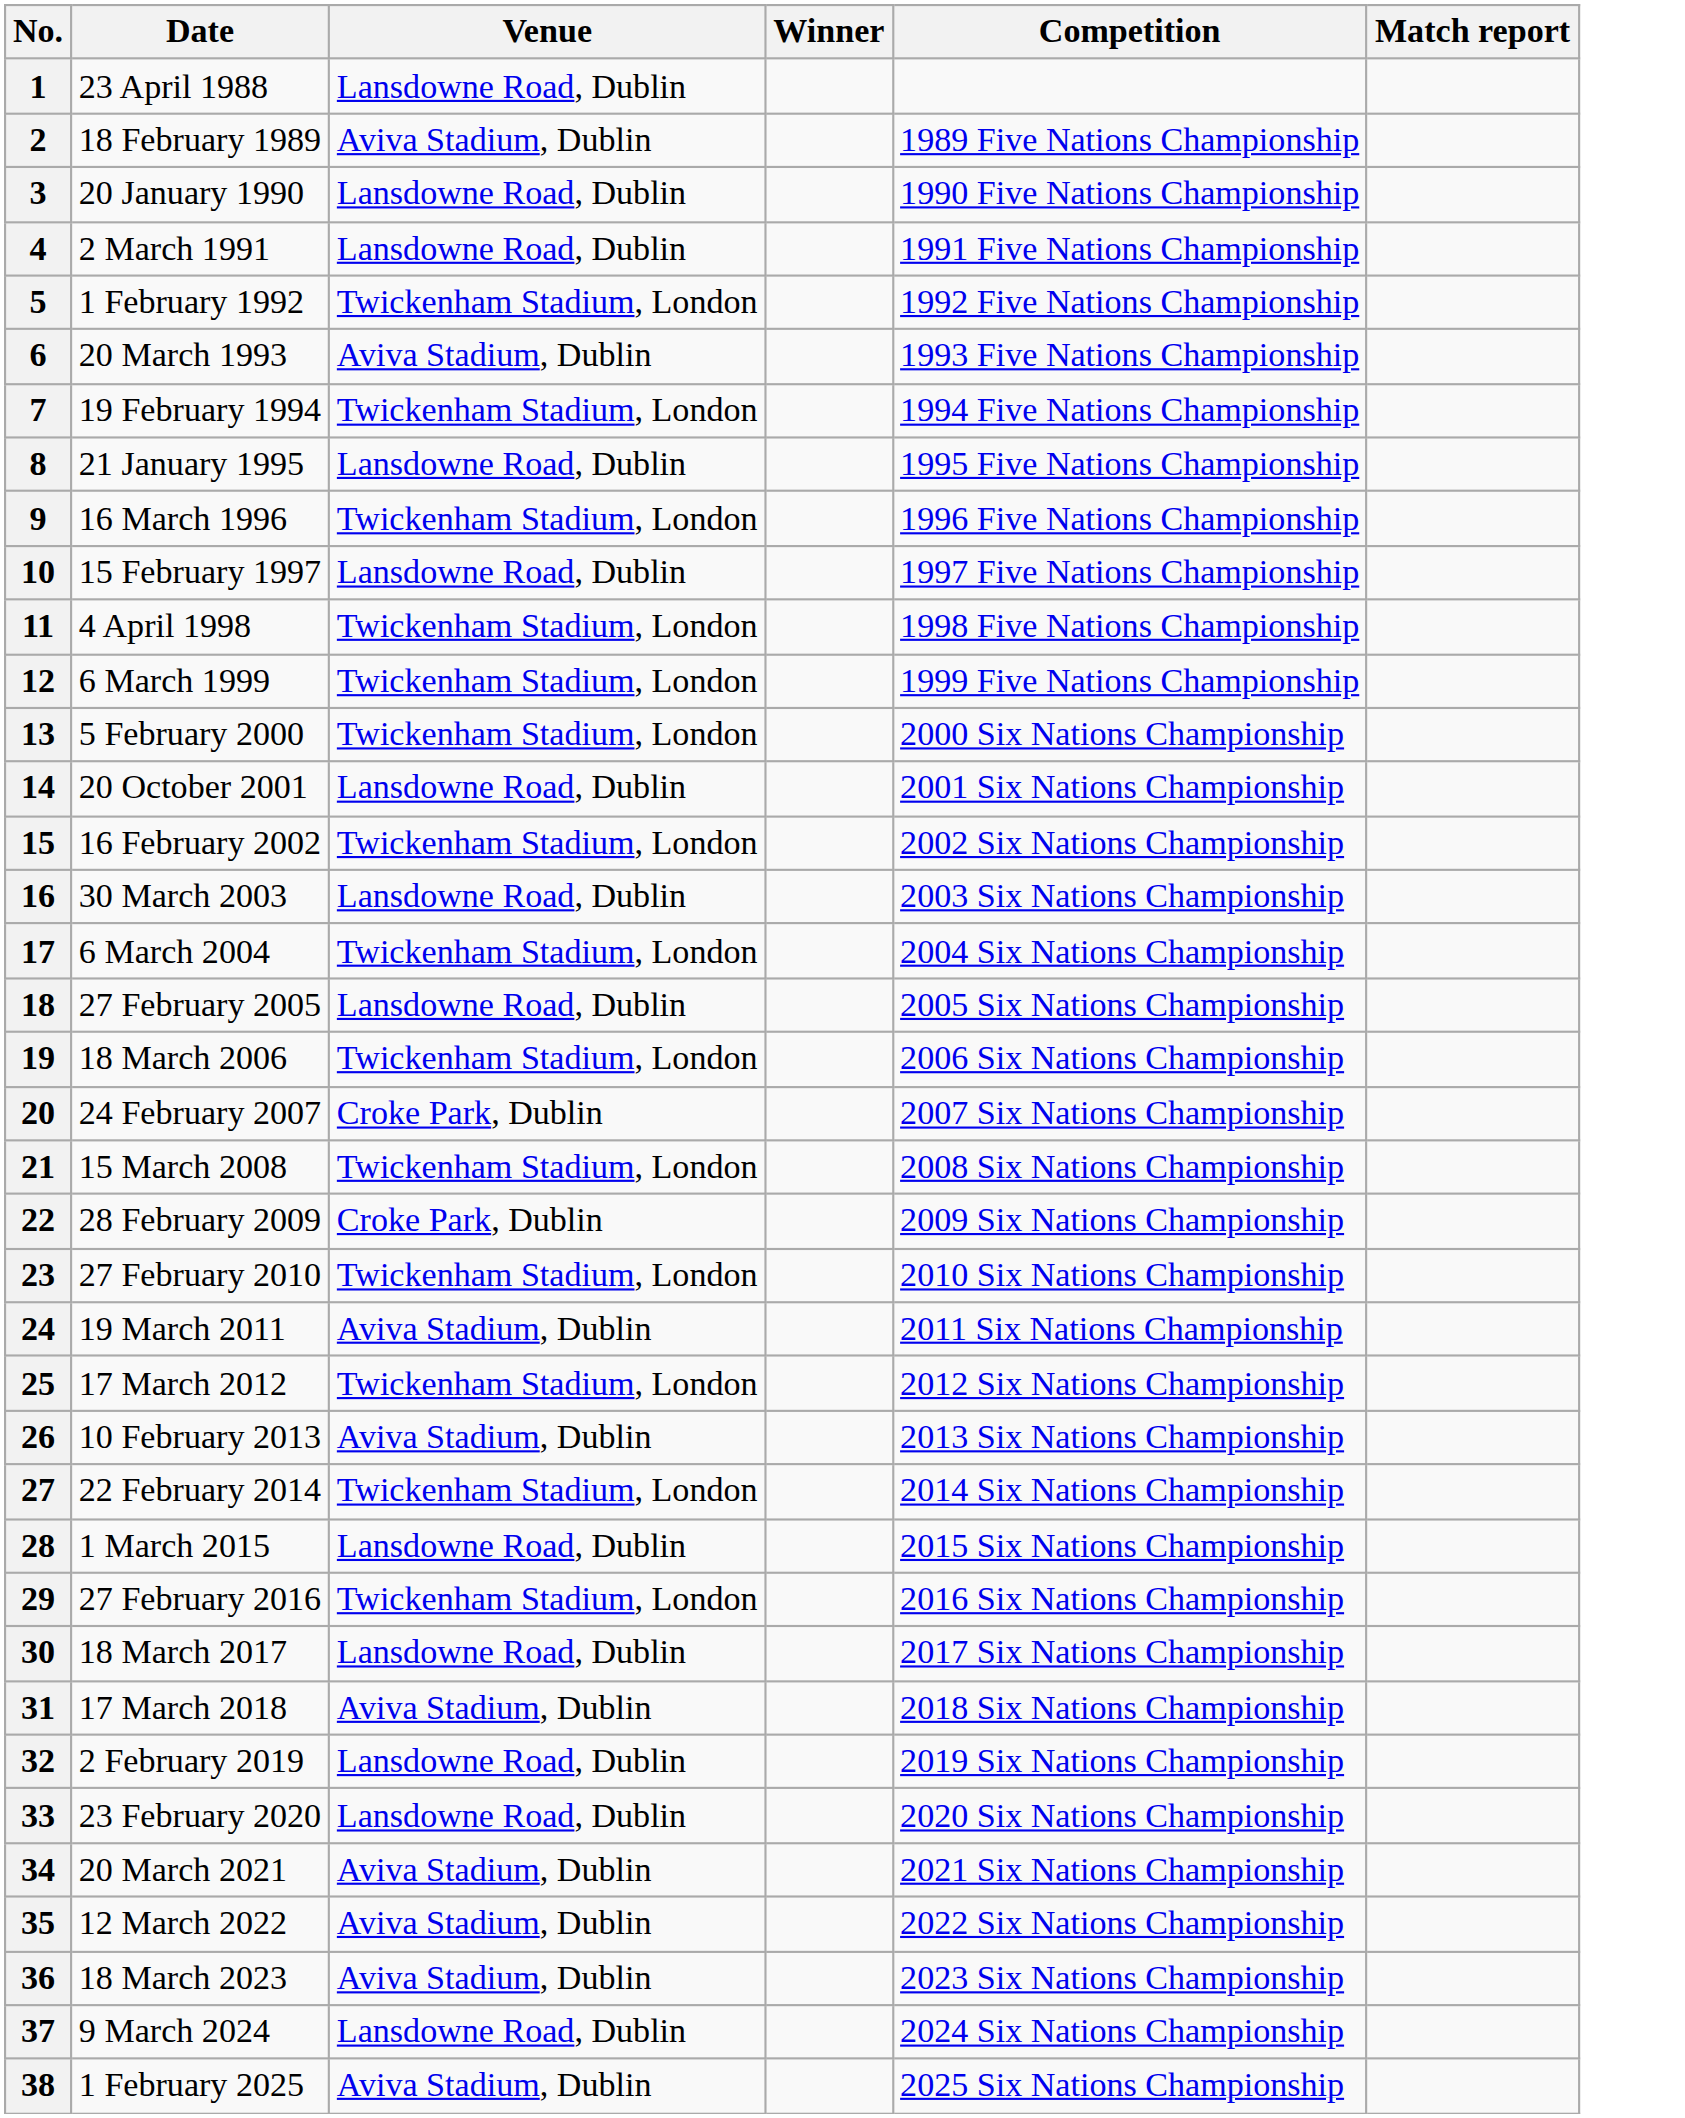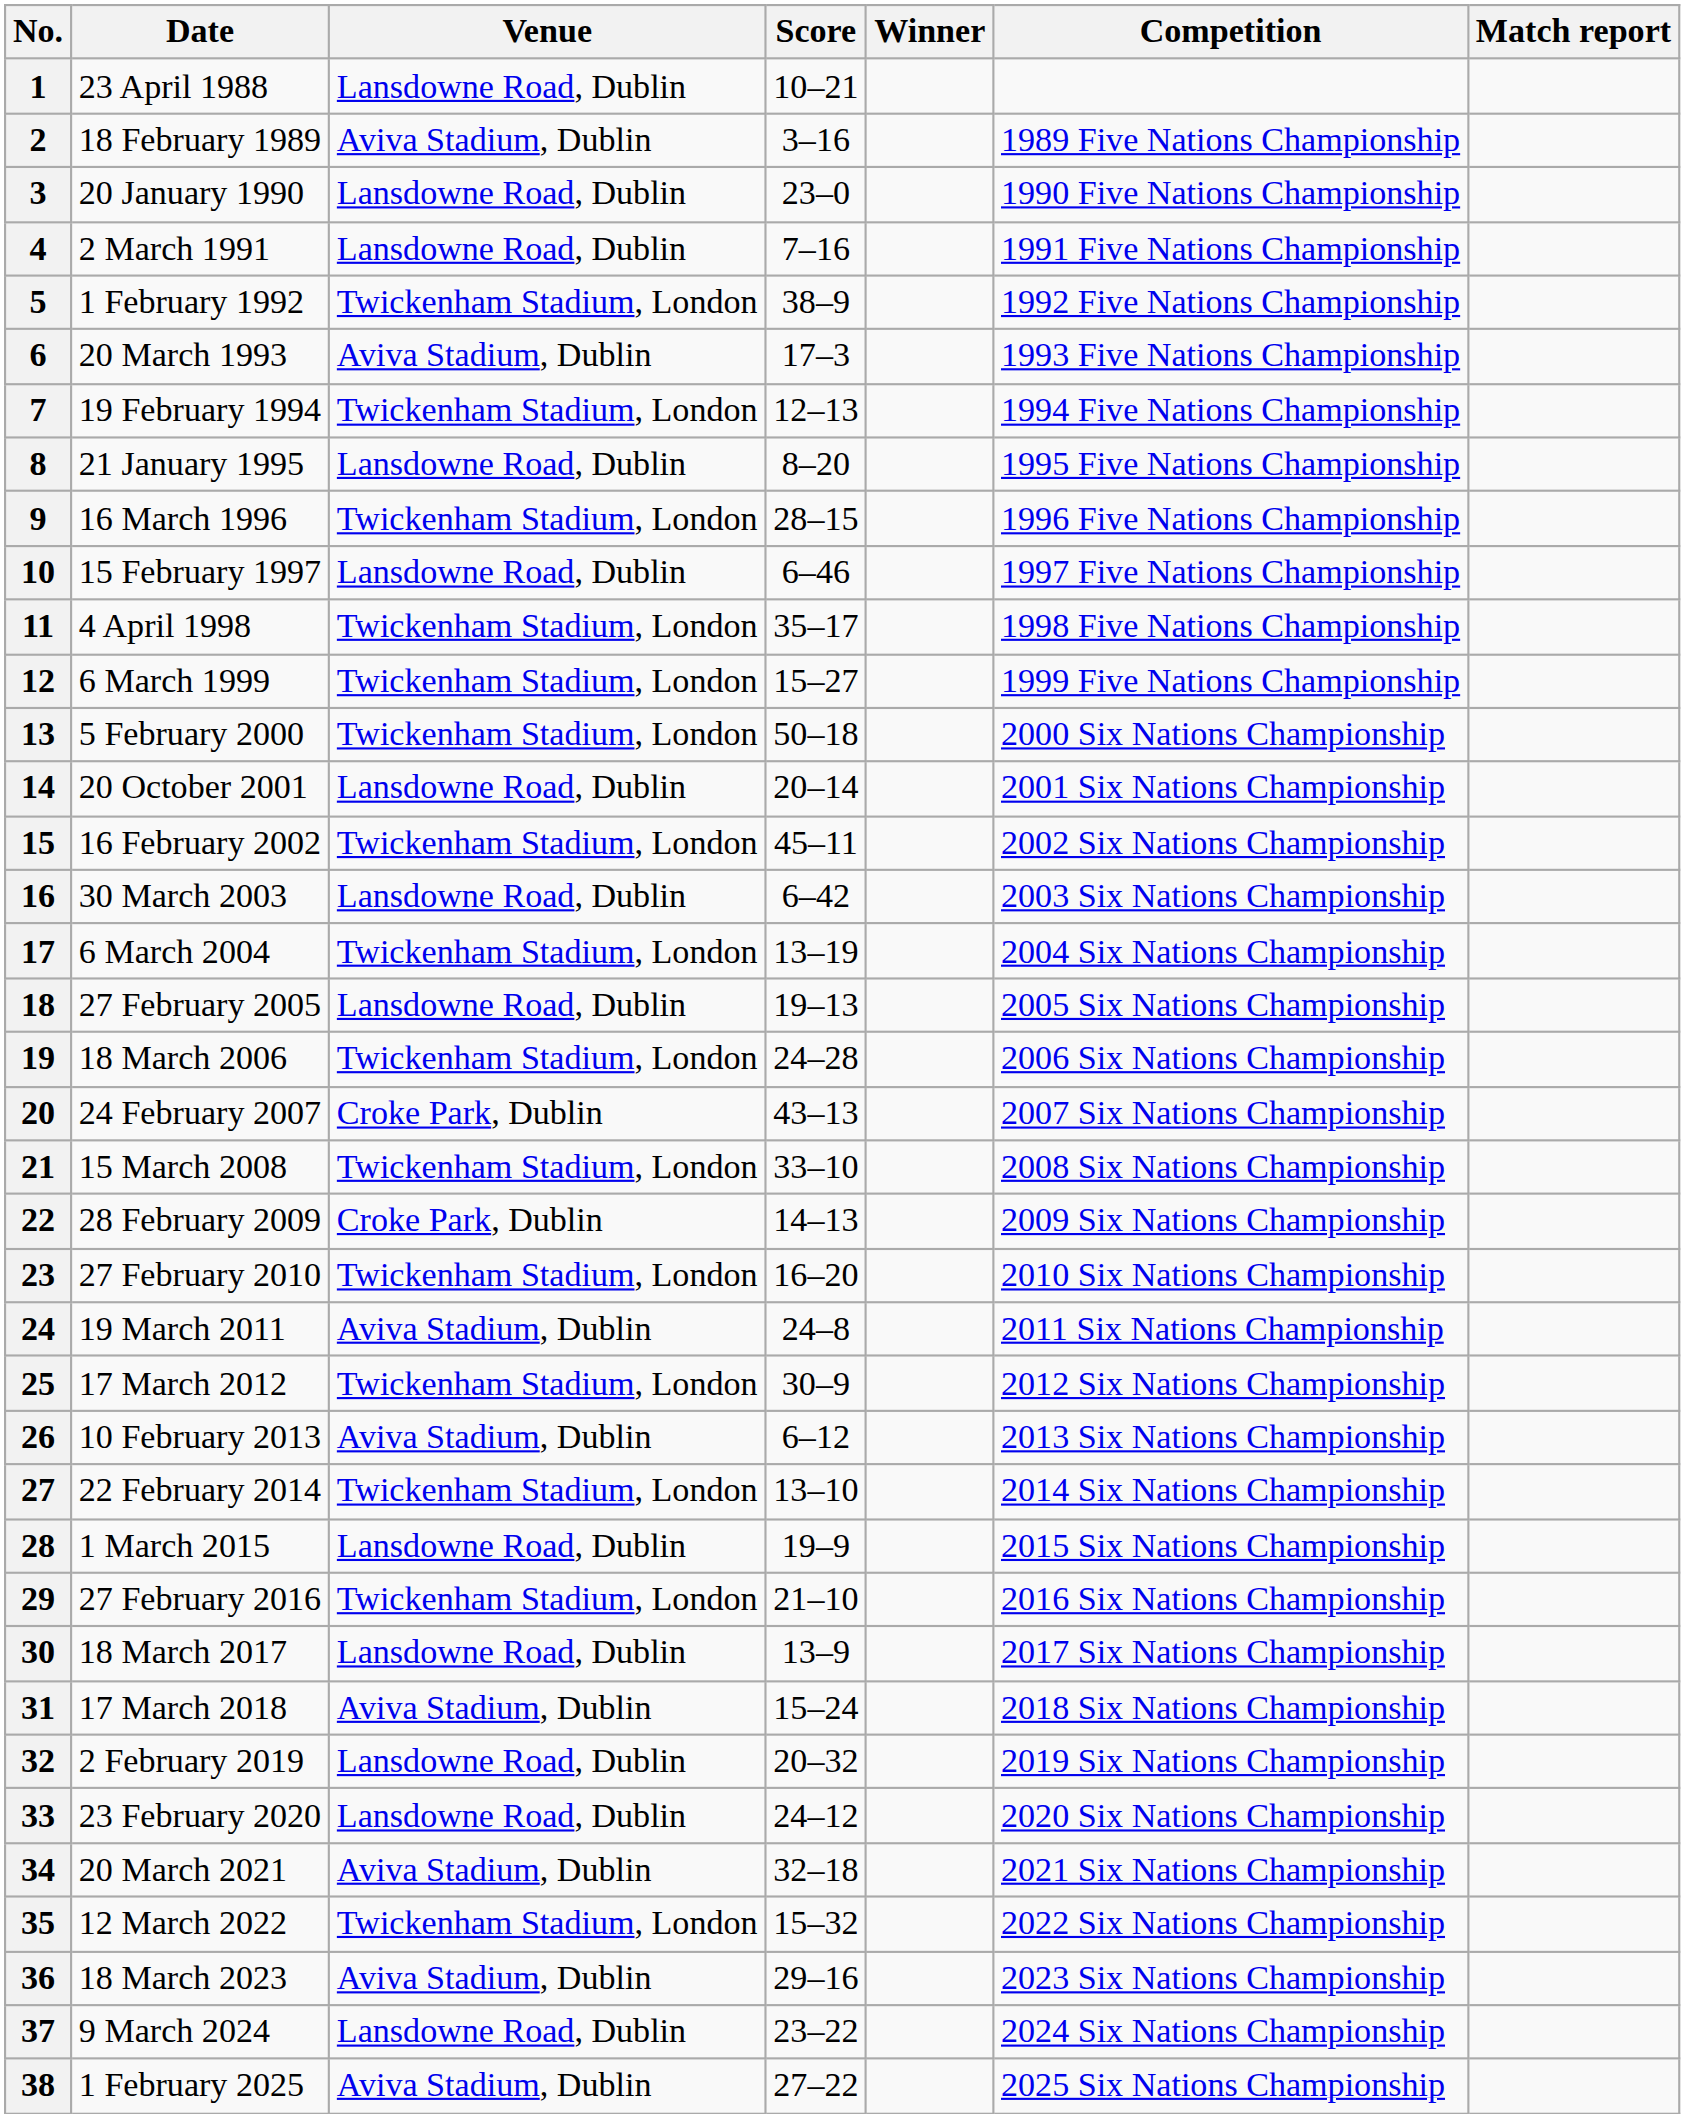+ column: Score | 10–21 | 3–16 | 23–0 | 7–16 | 38–9 | 17–3 | 12–13 | 8–20 | 28–15 | 6–46 | 35–17 | 15–27 | 50–18 | 20–14 | 45–11 | 6–42 | 13–19 | 19–13 | 24–28 | 43–13 | 33–10 | 14–13 | 16–20 | 24–8 | 30–9 | 6–12 | 13–10 | 19–9 | 21–10 | 13–9 | 15–24 | 20–32 | 24–12 | 32–18 | 15–32 | 29–16 | 23–22 | 27–22
35 | Venue: Aviva Stadium, Dublin -> Twickenham Stadium, London
